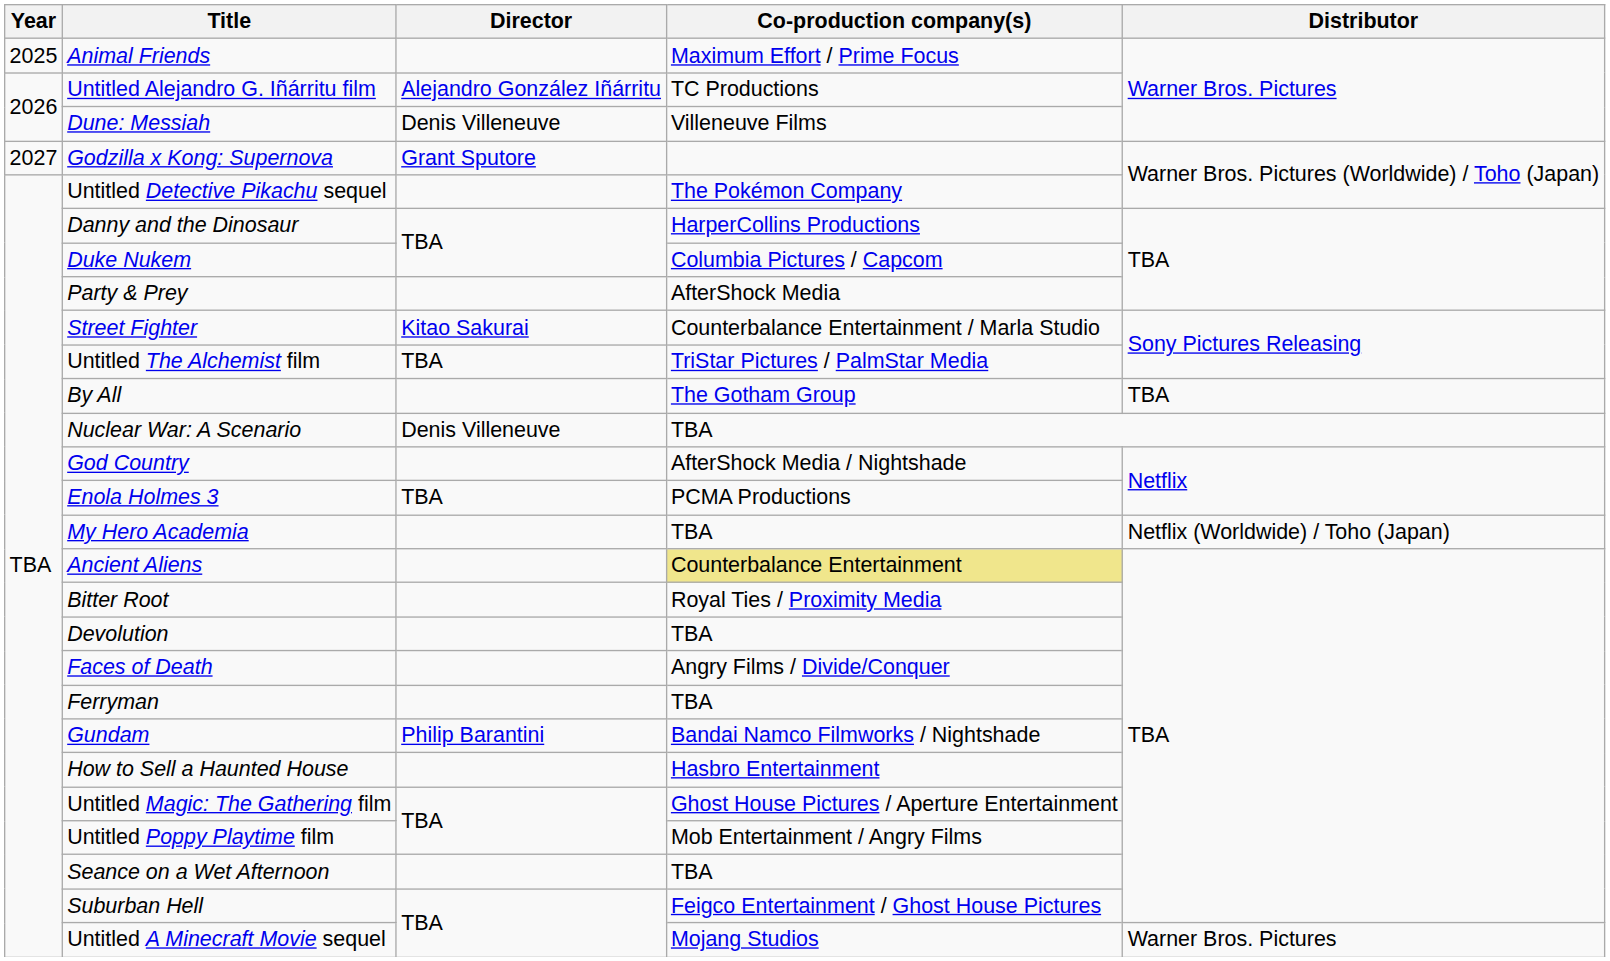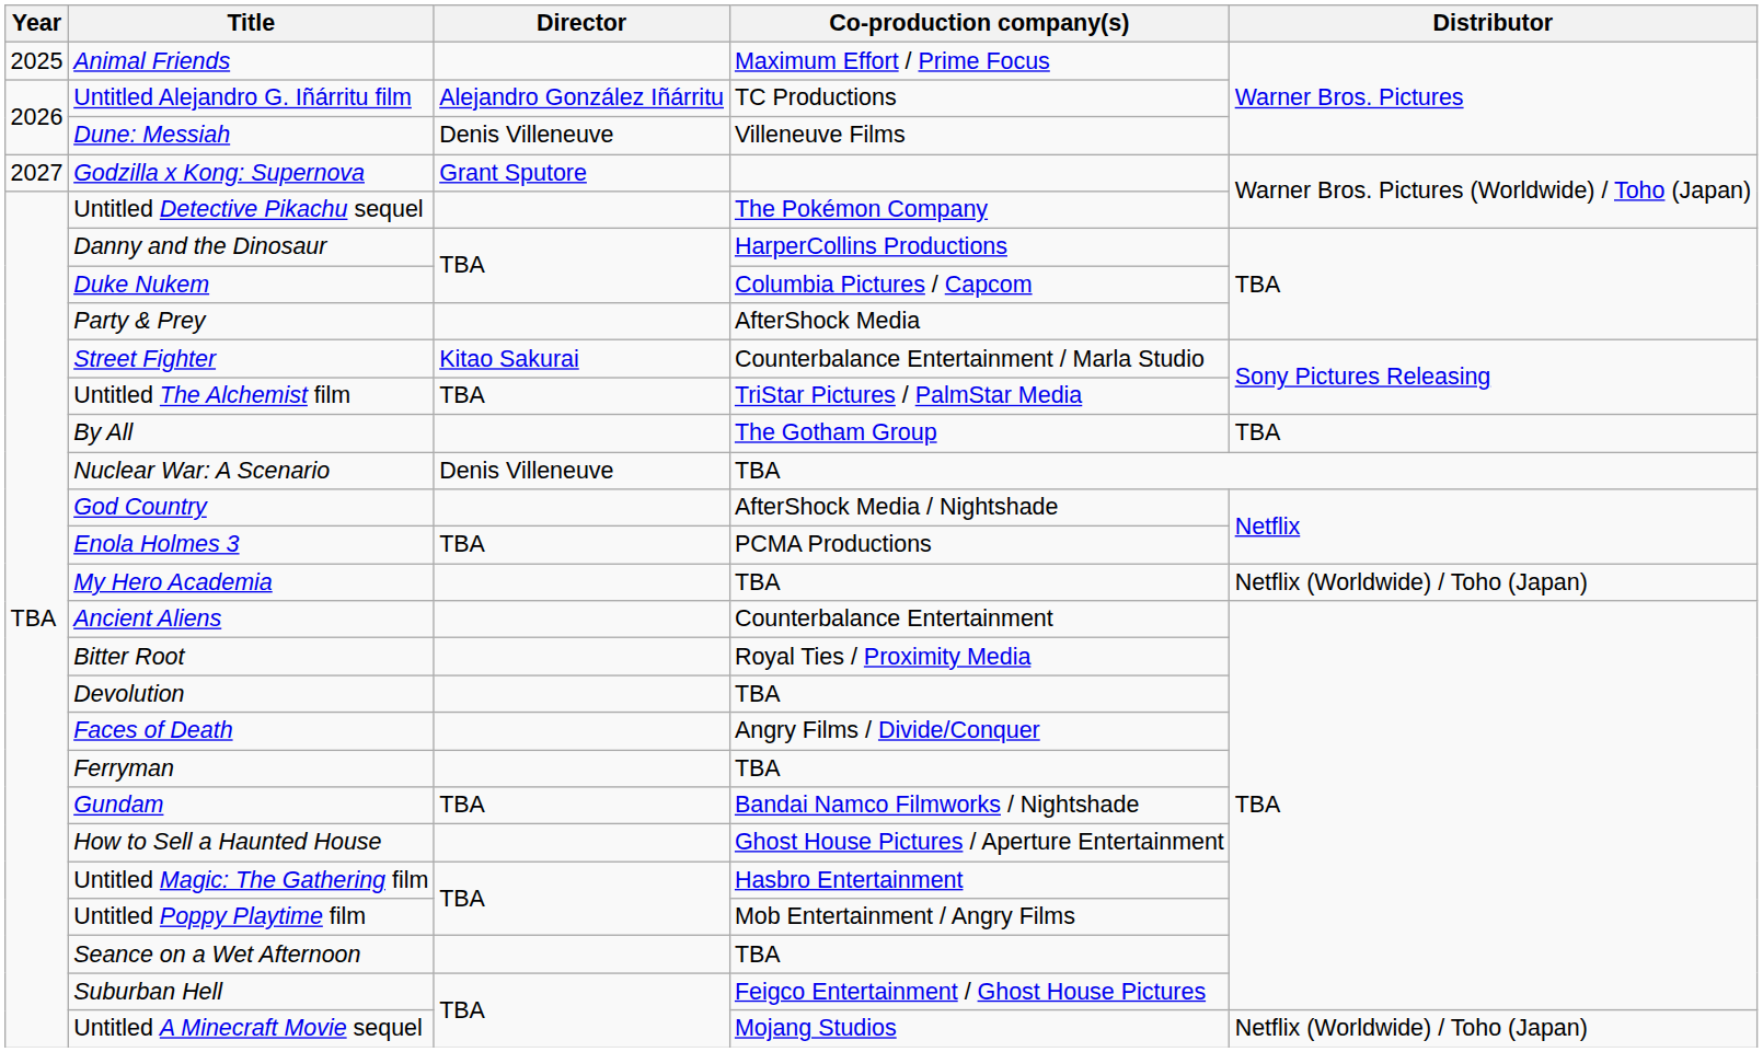Ancient Aliens | Co-production company(s): khaki background -> no background
Gundam | Director: Philip Barantini -> TBA
How to Sell a Haunted House | Co-production company(s): Hasbro Entertainment -> Ghost House Pictures / Aperture Entertainment
Untitled Magic: The Gathering film | Co-production company(s): Ghost House Pictures / Aperture Entertainment -> Hasbro Entertainment
Untitled A Minecraft Movie sequel | Distributor: Warner Bros. Pictures -> Netflix (Worldwide) / Toho (Japan)
